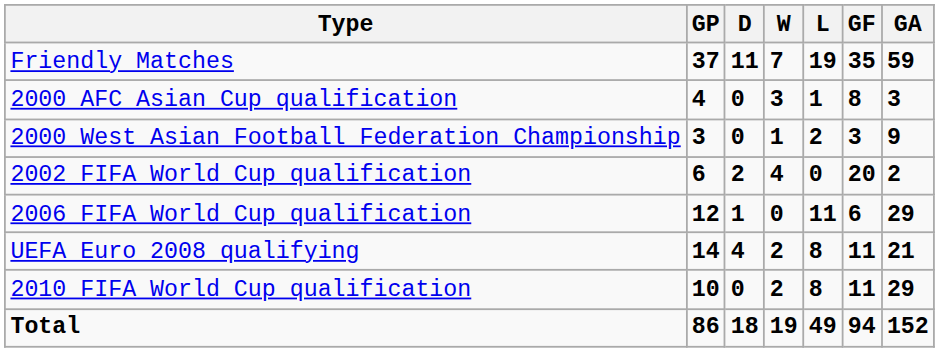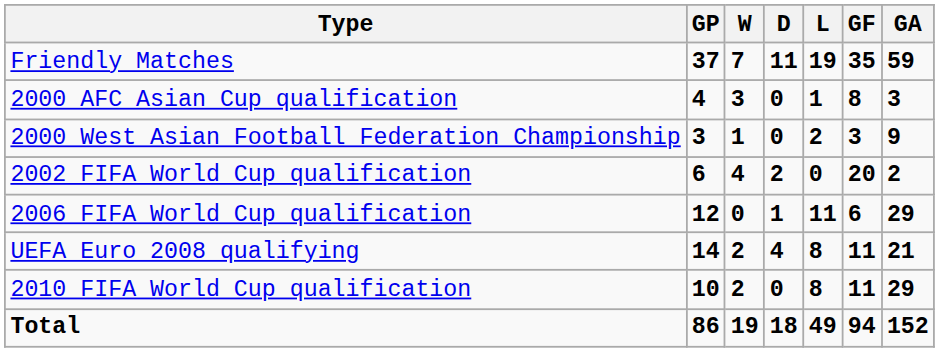columns swapped: W <-> D
